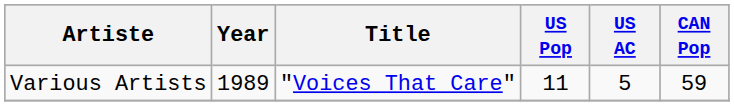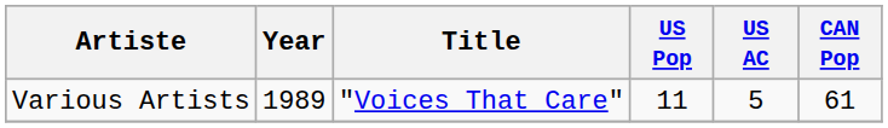Various Artists | CAN Pop: 59 -> 61
